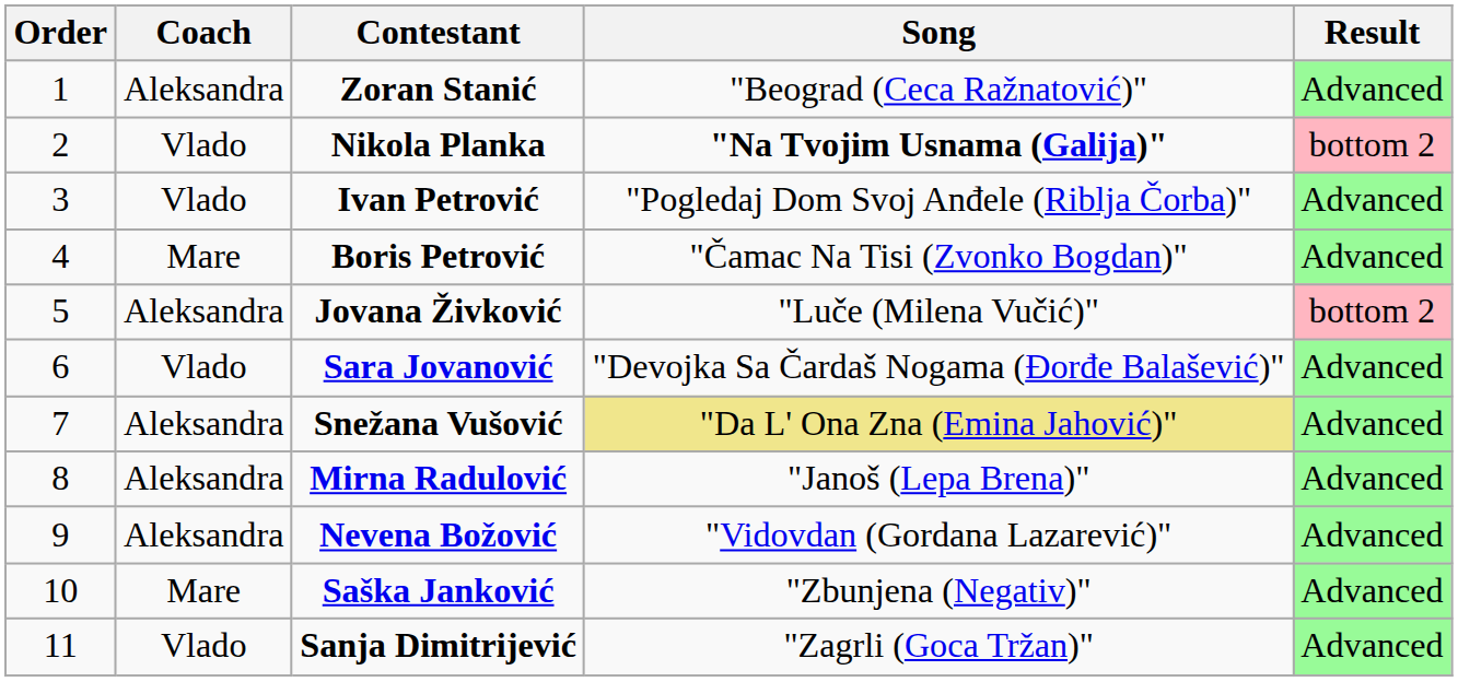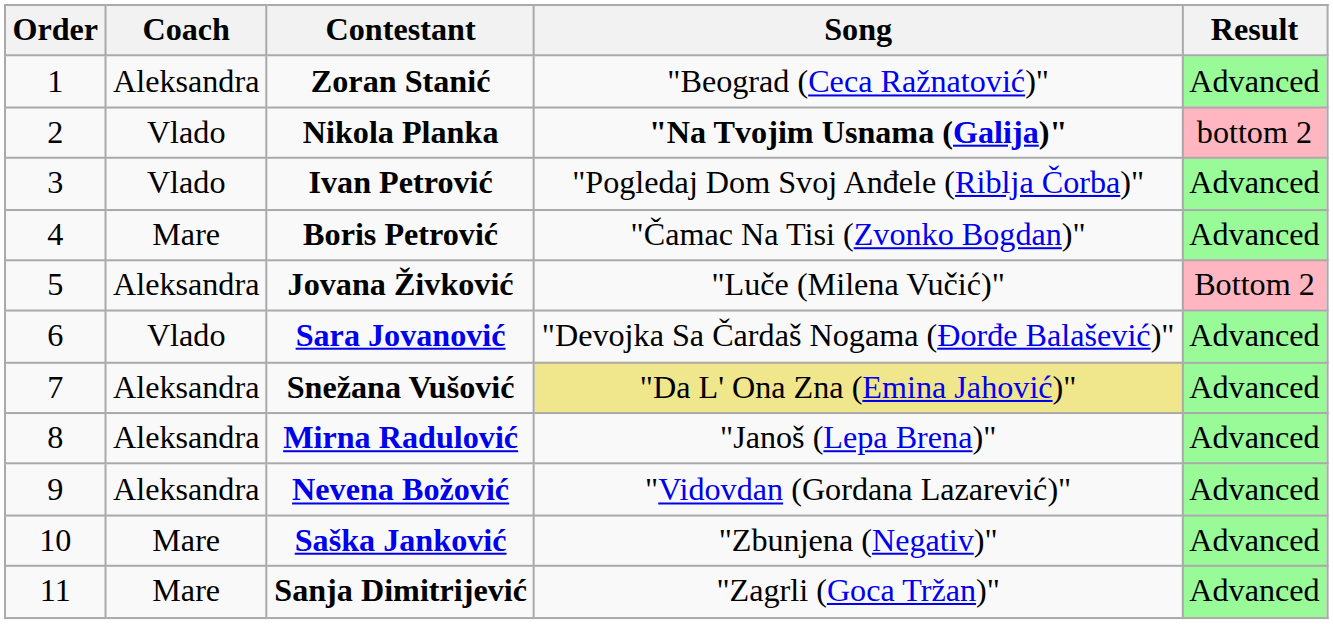Jovana Živković | Result: bottom 2 -> Bottom 2
Sanja Dimitrijević | Coach: Vlado -> Mare
